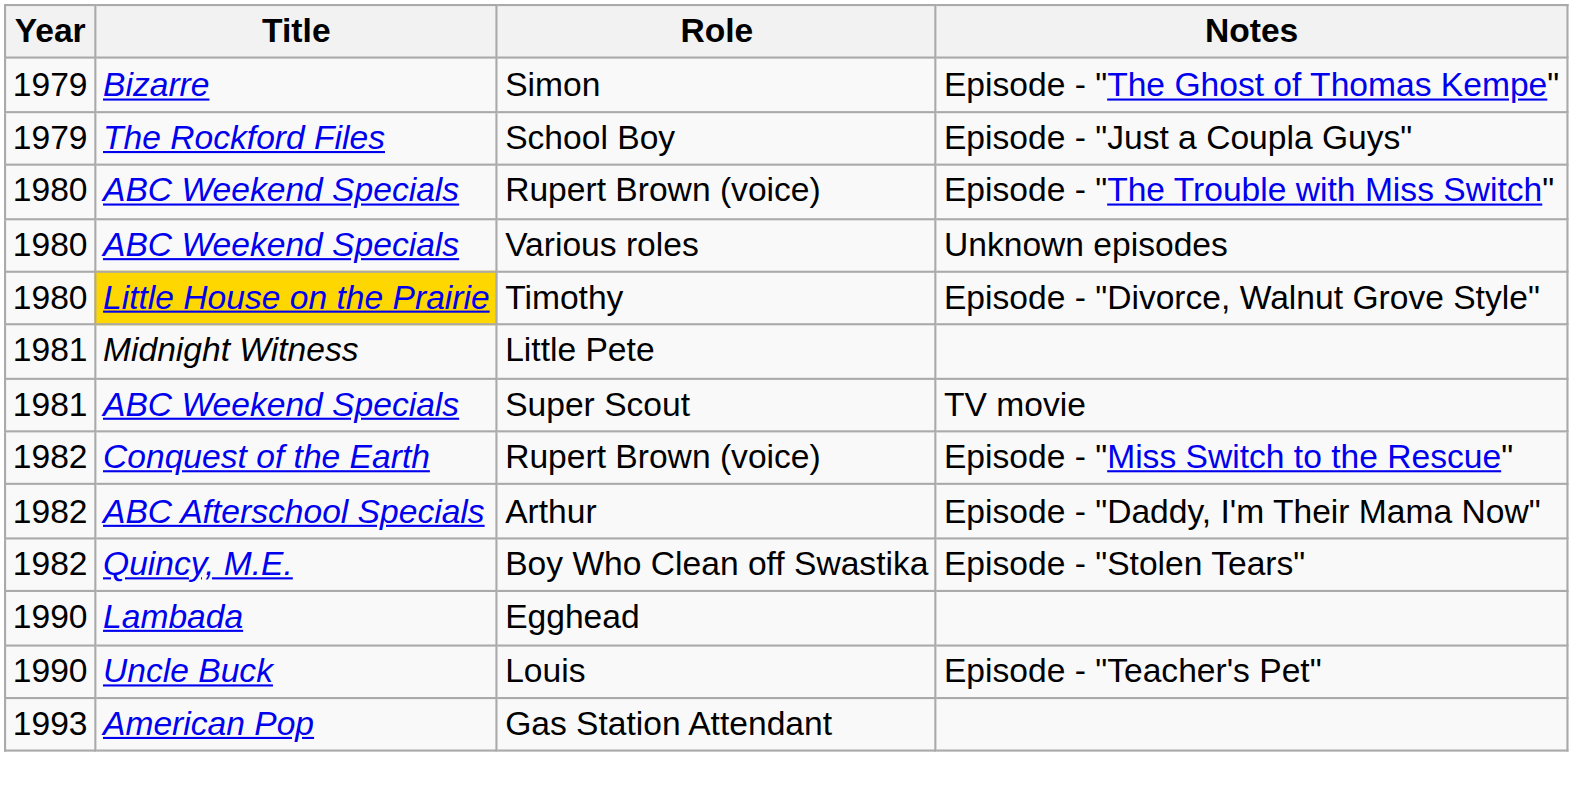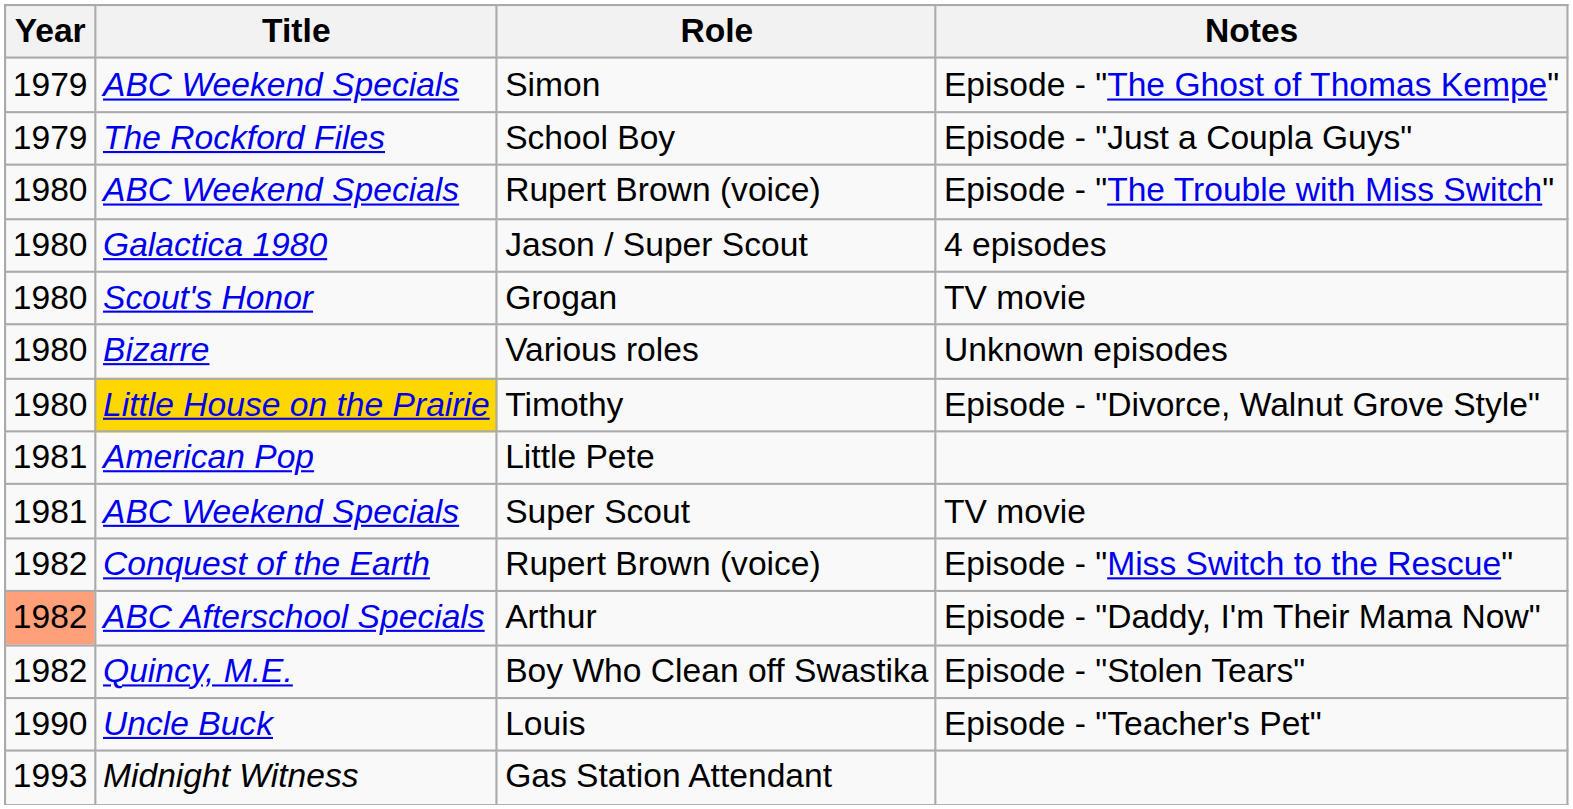Simon | Title: Bizarre -> ABC Weekend Specials
+ row: 1980 | Galactica 1980 | Jason / Super Scout | 4 episodes
+ row: 1980 | Scout's Honor | Grogan | TV movie
Various roles | Title: ABC Weekend Specials -> Bizarre
Little Pete | Title: Midnight Witness -> American Pop
Arthur | Year: no background -> lightsalmon background
- row: 1990 | Lambada | Egghead
Gas Station Attendant | Title: American Pop -> Midnight Witness
